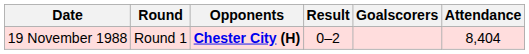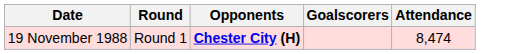- column: Result | 0–2
19 November 1988 | Attendance: 8,404 -> 8,474
